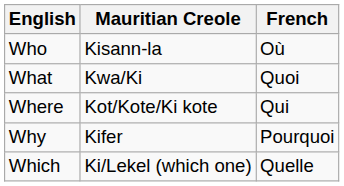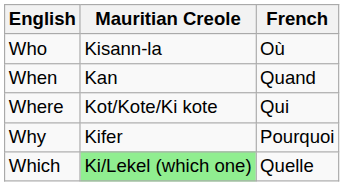- row: What | Kwa/Ki | Quoi
+ row: When | Kan | Quand
Which | Mauritian Creole: no background -> lightgreen background
